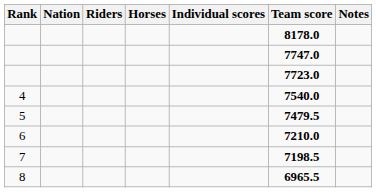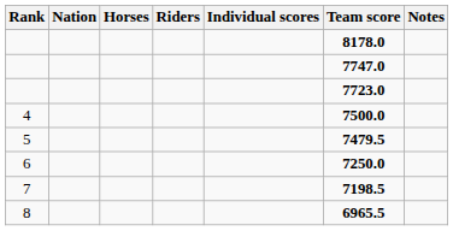columns swapped: Riders <-> Horses
4 | Team score: 7540.0 -> 7500.0
6 | Team score: 7210.0 -> 7250.0
